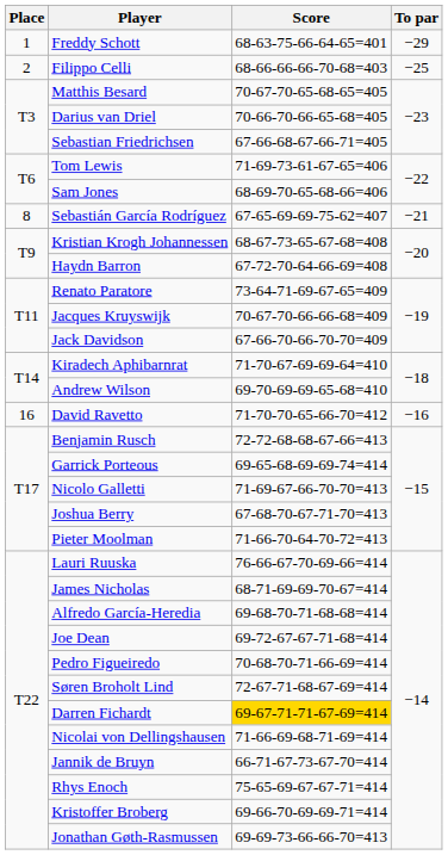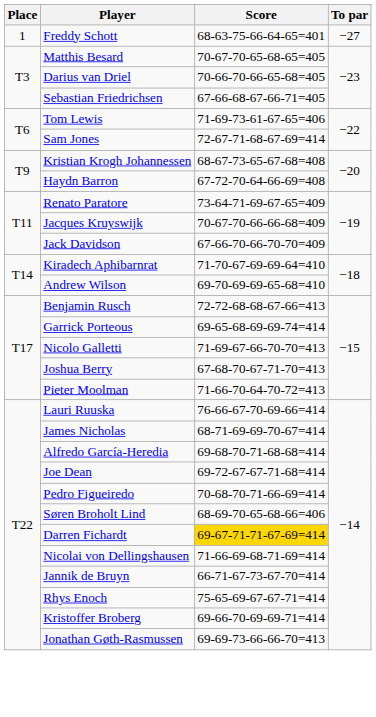Freddy Schott | To par: −29 -> −27
- row: 2 | Filippo Celli | 68-66-66-66-70-68=403 | −25
Sam Jones | Score: 68-69-70-65-68-66=406 -> 72-67-71-68-67-69=414
- row: 8 | Sebastián García Rodríguez | 67-65-69-69-75-62=407 | −21
- row: 16 | David Ravetto | 71-70-70-65-66-70=412 | −16
Søren Broholt Lind | Score: 72-67-71-68-67-69=414 -> 68-69-70-65-68-66=406
